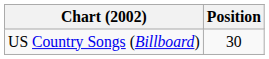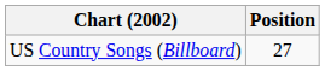US Country Songs (Billboard) | Position: 30 -> 27
